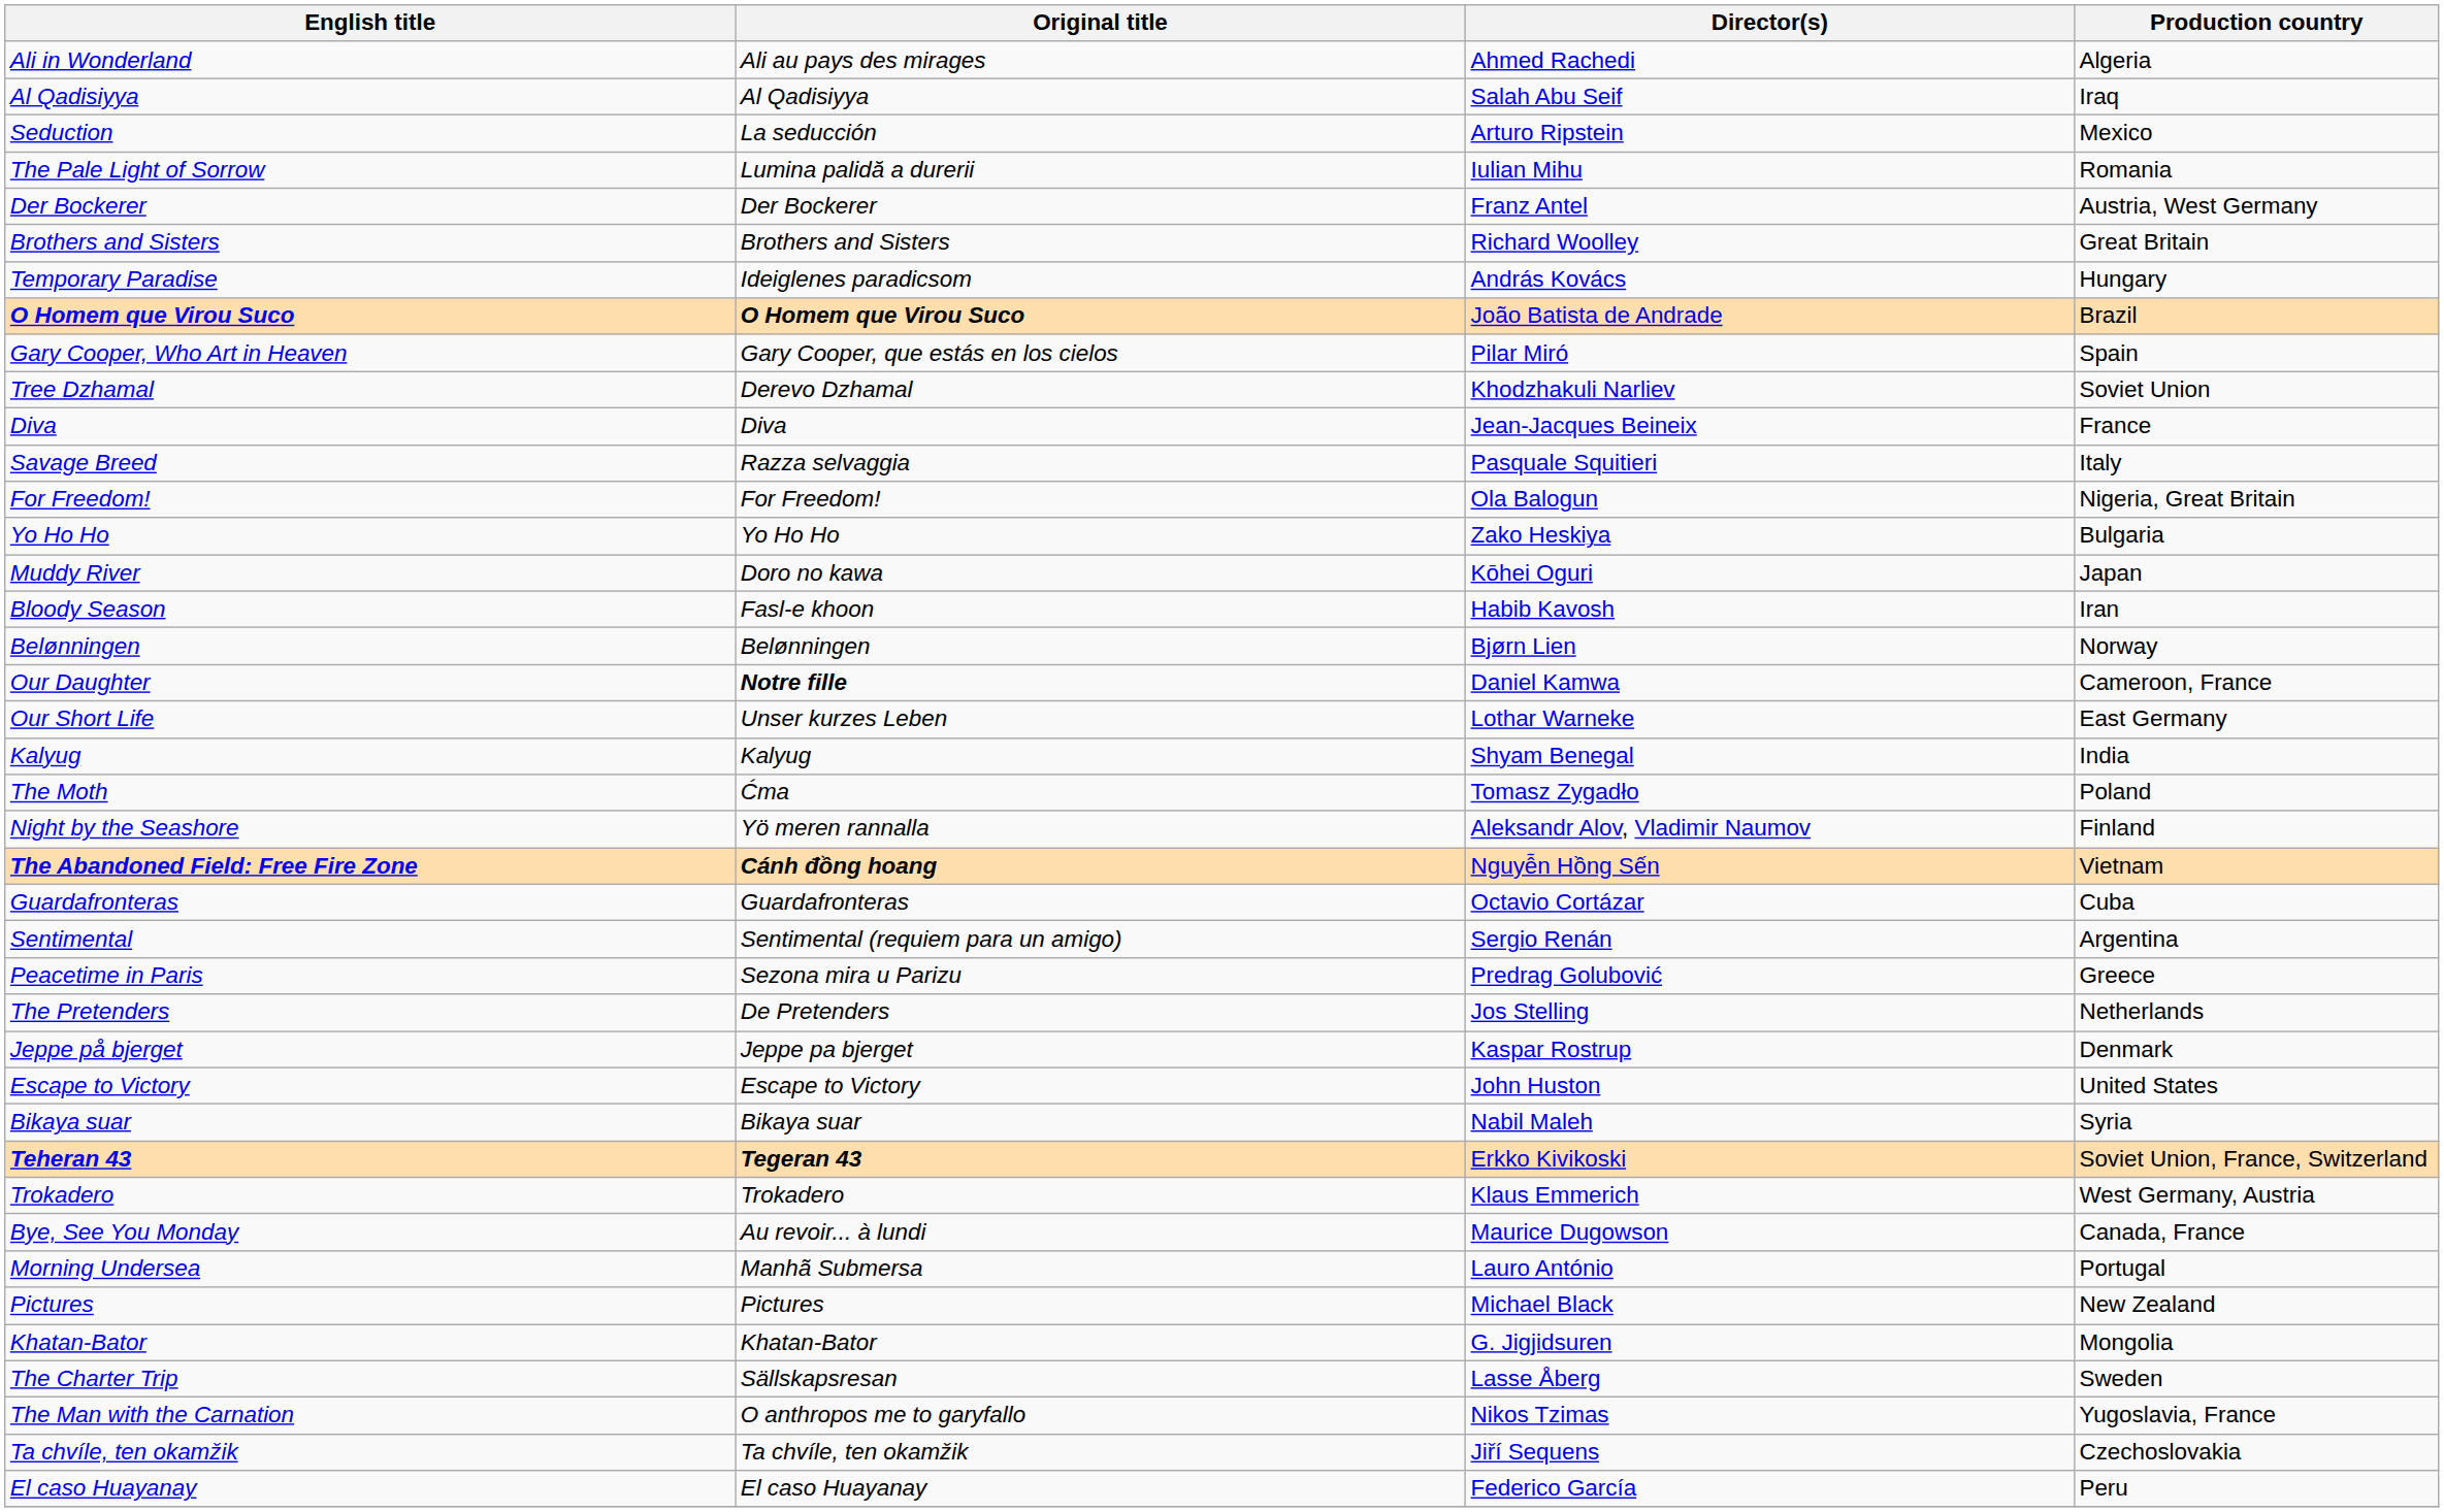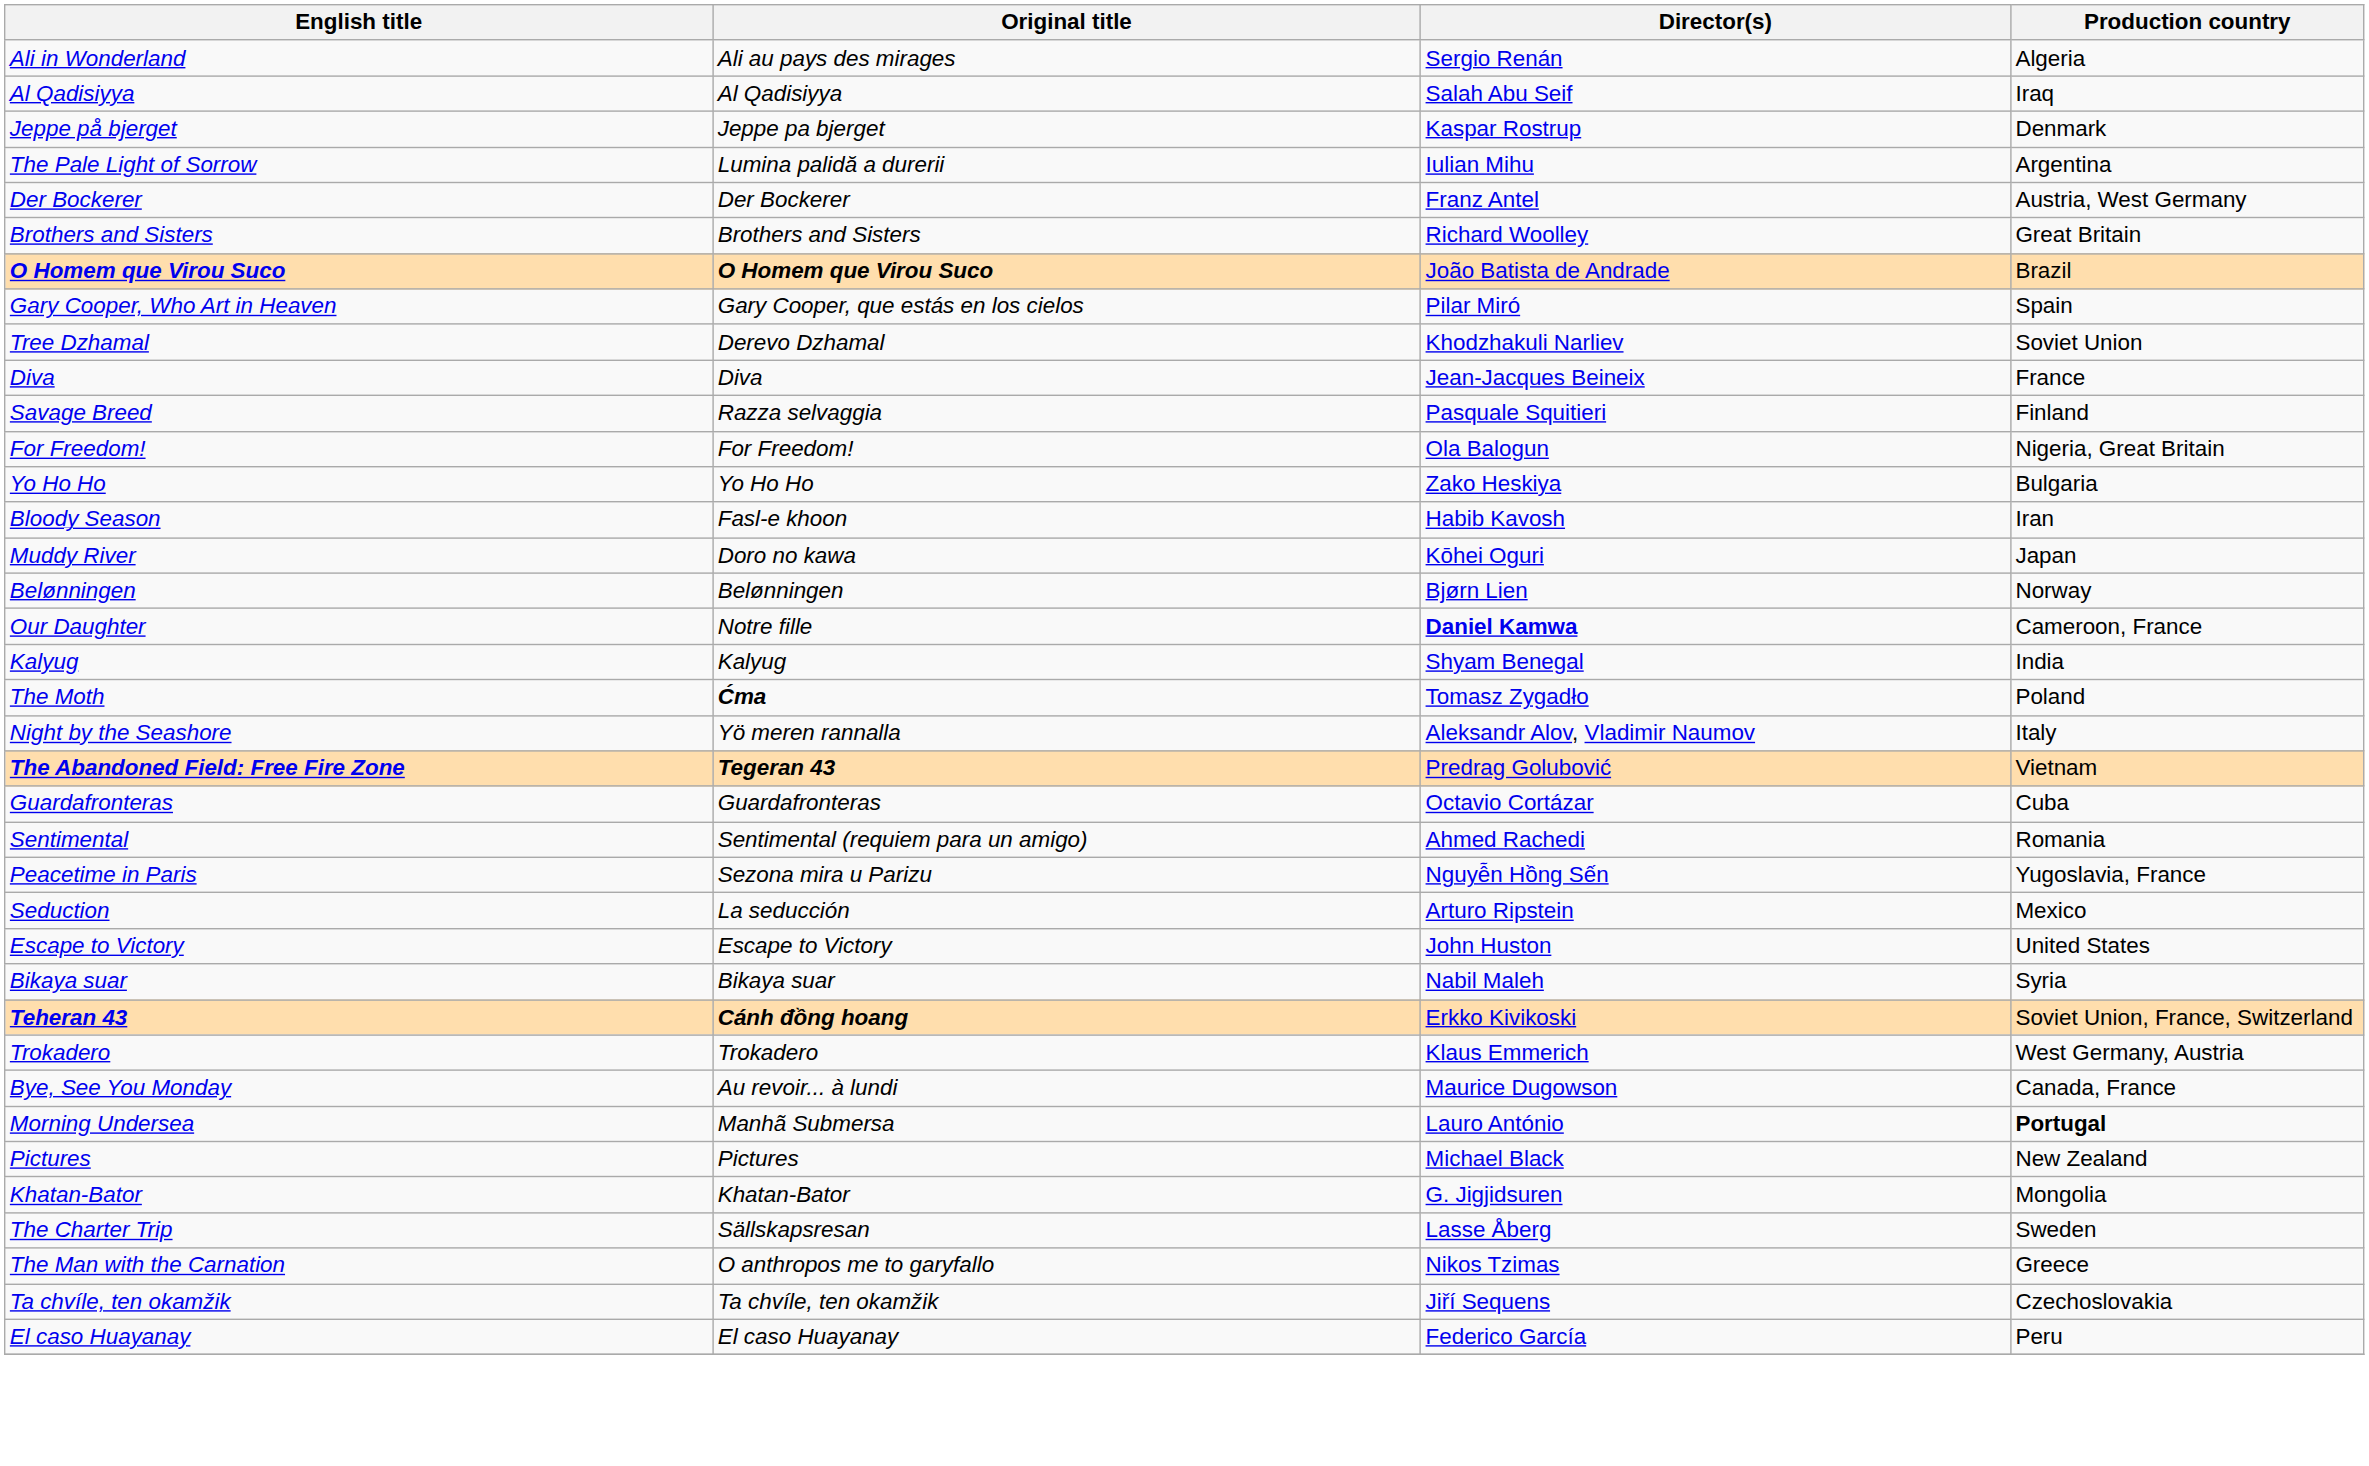Ali in Wonderland | Director(s): Ahmed Rachedi -> Sergio Renán
rows swapped: Jeppe på bjerget <-> Seduction
The Pale Light of Sorrow | Production country: Romania -> Argentina
- row: Temporary Paradise | Ideiglenes paradicsom | András Kovács | Hungary
Savage Breed | Production country: Italy -> Finland
rows swapped: Bloody Season <-> Muddy River
Our Daughter | Original title: bold -> normal
Our Daughter | Director(s): normal -> bold
- row: Our Short Life | Unser kurzes Leben | Lothar Warneke | East Germany
The Moth | Original title: normal -> bold
Night by the Seashore | Production country: Finland -> Italy
The Abandoned Field: Free Fire Zone | Original title: Cánh đồng hoang -> Tegeran 43
The Abandoned Field: Free Fire Zone | Director(s): Nguyễn Hồng Sến -> Predrag Golubović
Sentimental | Director(s): Sergio Renán -> Ahmed Rachedi
Sentimental | Production country: Argentina -> Romania
Peacetime in Paris | Director(s): Predrag Golubović -> Nguyễn Hồng Sến
Peacetime in Paris | Production country: Greece -> Yugoslavia, France
- row: The Pretenders | De Pretenders | Jos Stelling | Netherlands
Teheran 43 | Original title: Tegeran 43 -> Cánh đồng hoang
Morning Undersea | Production country: normal -> bold
The Man with the Carnation | Production country: Yugoslavia, France -> Greece
